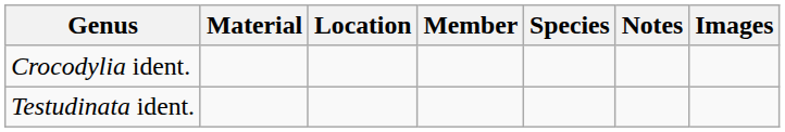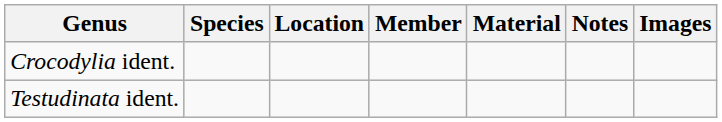columns swapped: Species <-> Material
